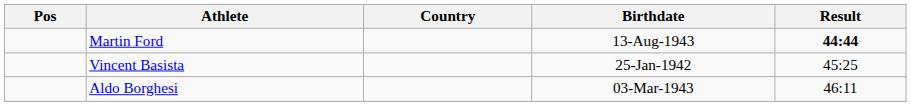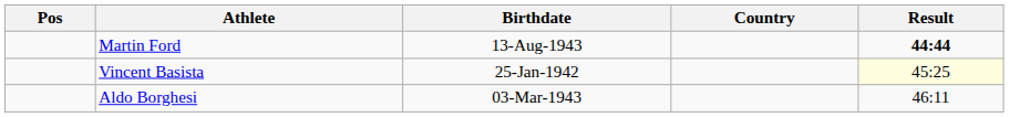columns swapped: Birthdate <-> Country
Vincent Basista | Result: no background -> lightyellow background
